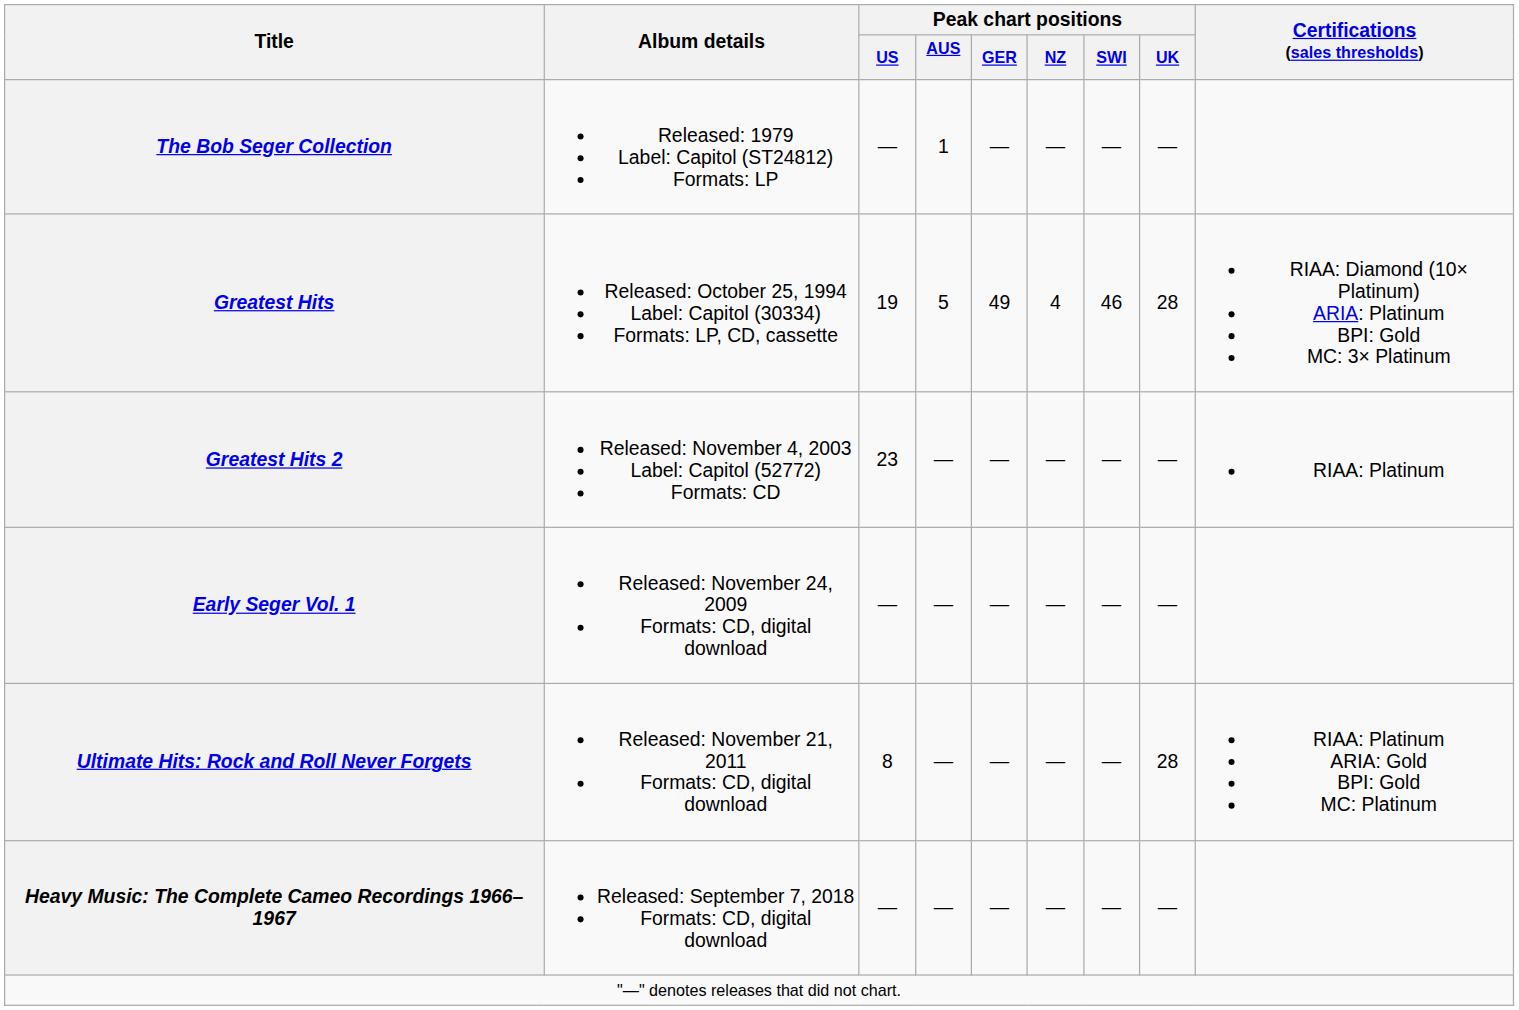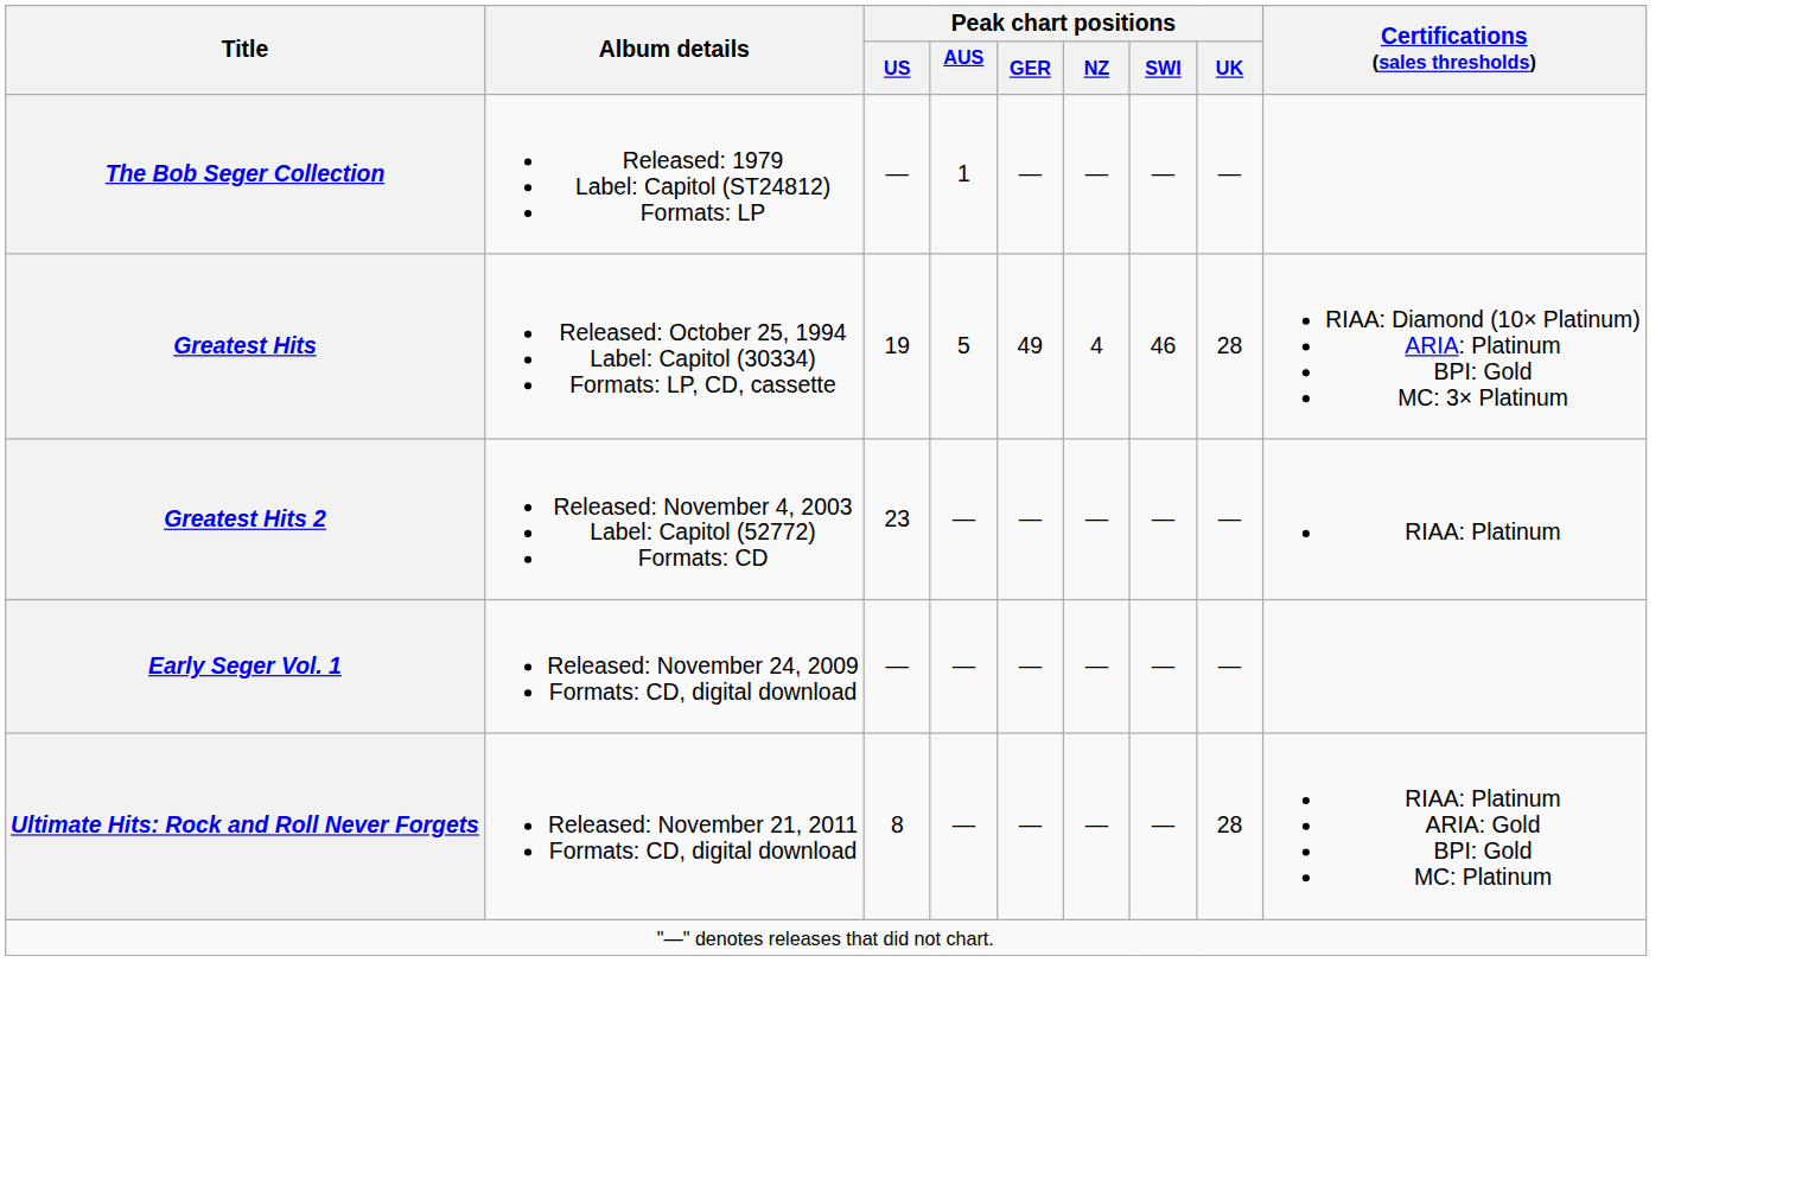- row: Heavy Music: The Complete Cameo Recordings 1966–1967 | Released: September 7, 2018 Formats: CD, digital download | — | — | — | — | — | —
